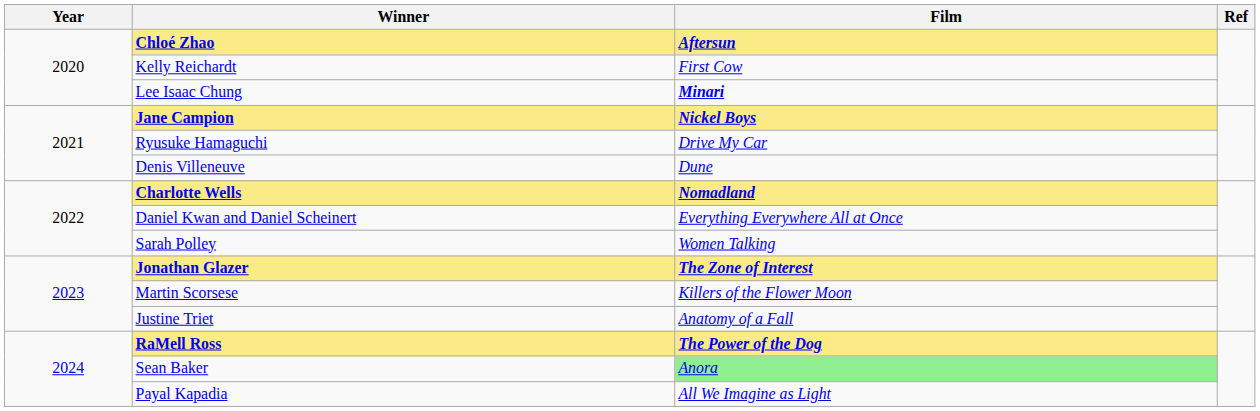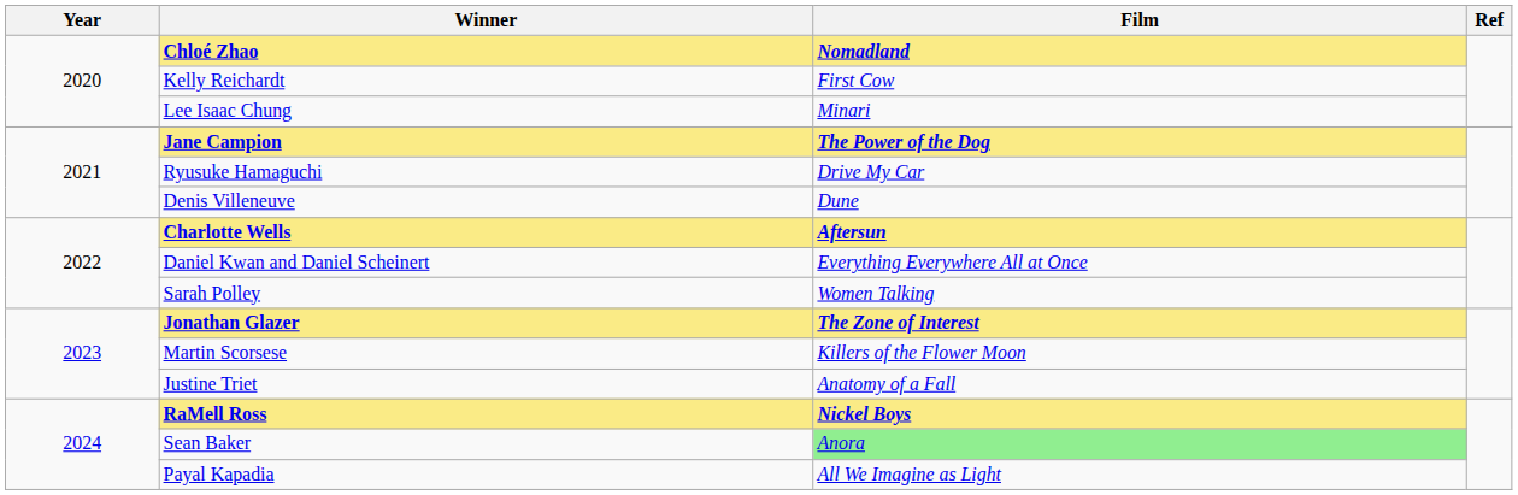Chloé Zhao | Film: Aftersun -> Nomadland
Lee Isaac Chung | Film: bold -> normal
Jane Campion | Film: Nickel Boys -> The Power of the Dog
Charlotte Wells | Film: Nomadland -> Aftersun
RaMell Ross | Film: The Power of the Dog -> Nickel Boys
